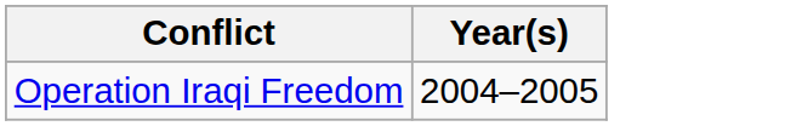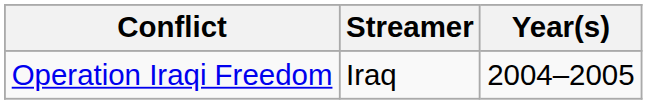+ column: Streamer | Iraq
